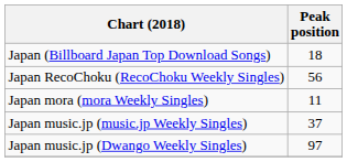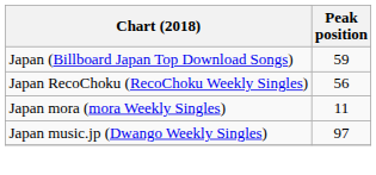Japan (Billboard Japan Top Download Songs) | Peak position: 18 -> 59
- row: Japan music.jp (music.jp Weekly Singles) | 37
